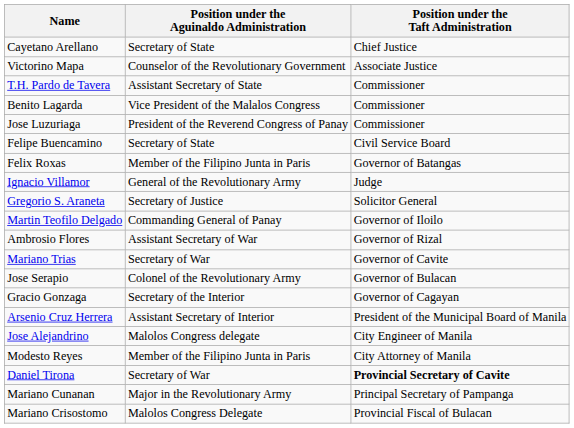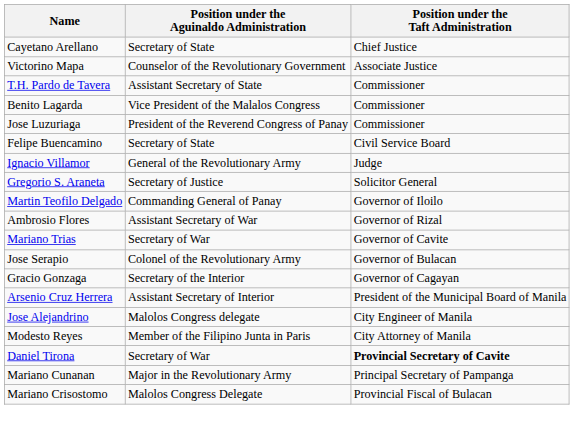- row: Felix Roxas | Member of the Filipino Junta in Paris | Governor of Batangas
